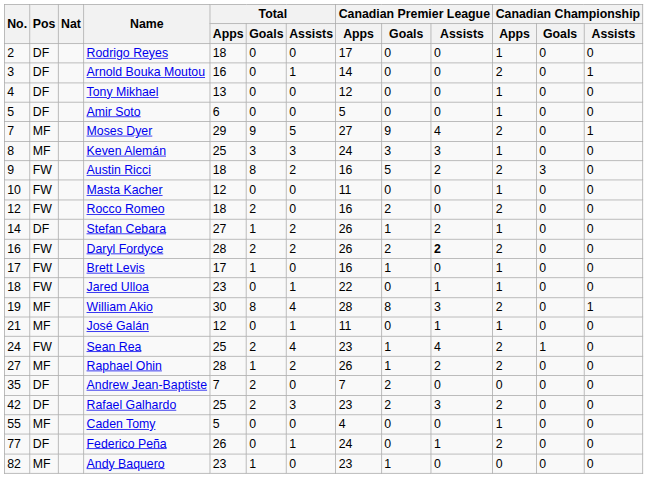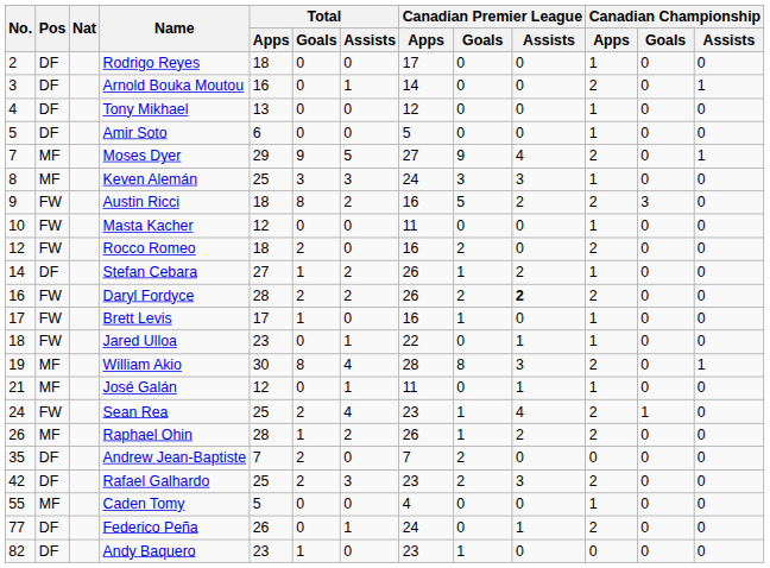Raphael Ohin | No.: 27 -> 26
Andy Baquero | Pos: MF -> DF
